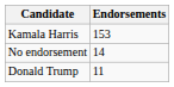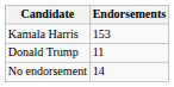rows swapped: Donald Trump <-> No endorsement
